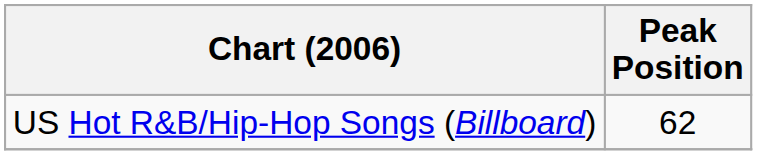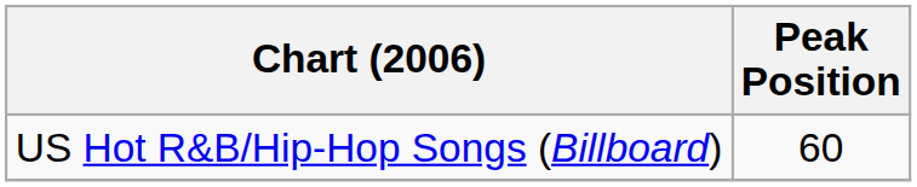US Hot R&B/Hip-Hop Songs (Billboard) | Peak Position: 62 -> 60
